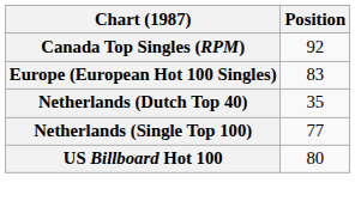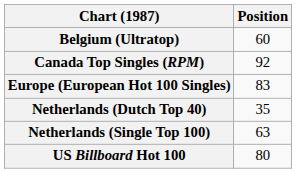+ row: Belgium (Ultratop) | 60
Netherlands (Single Top 100) | Position: 77 -> 63
